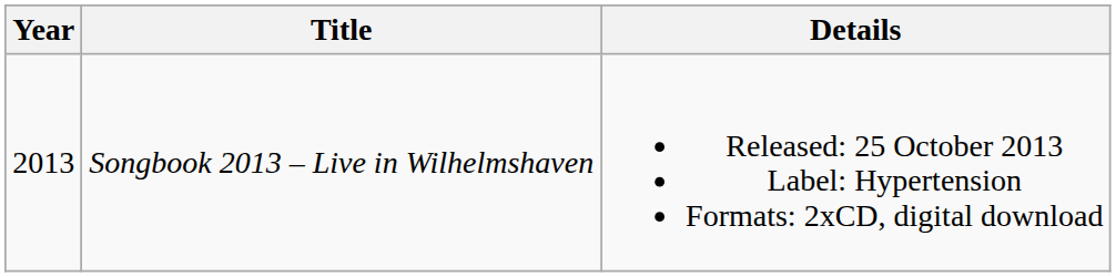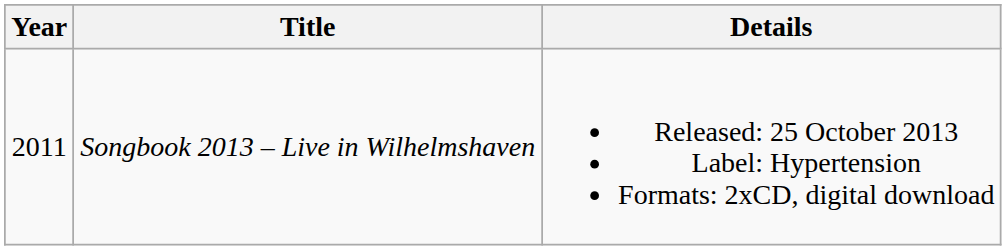Songbook 2013 – Live in Wilhelmshaven | Year: 2013 -> 2011
